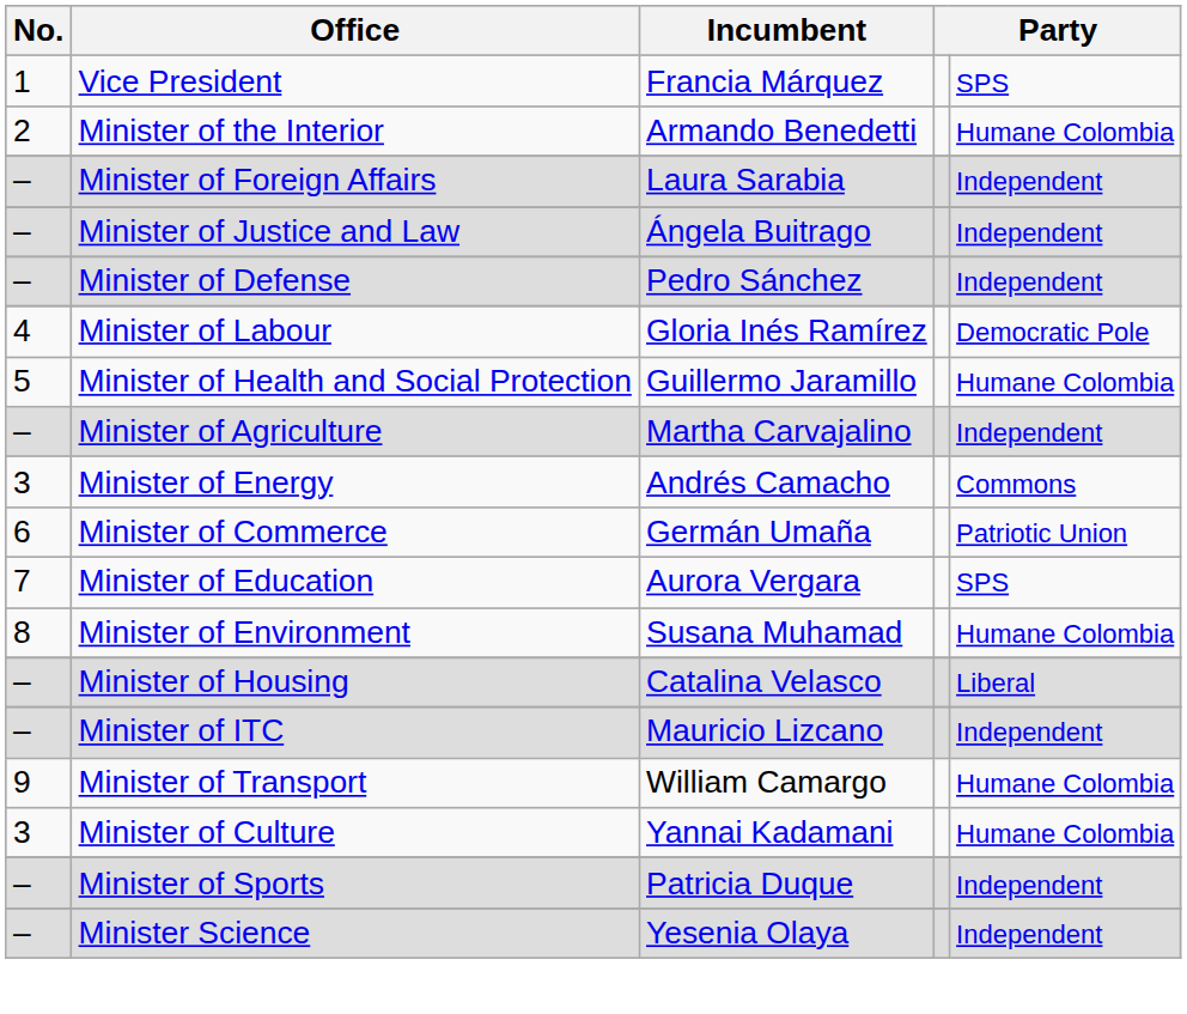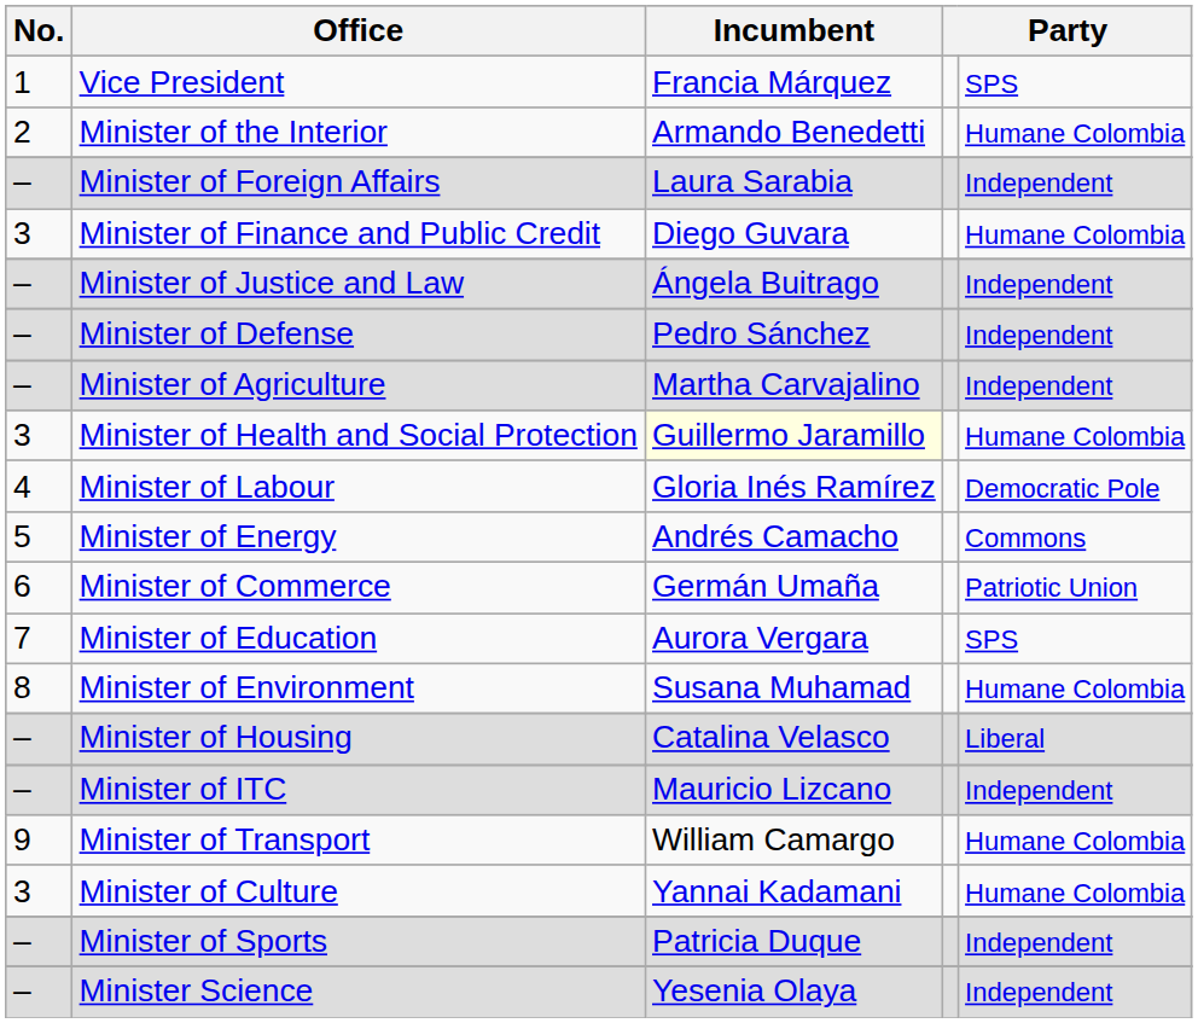+ row: 3 | Minister of Finance and Public Credit | Diego Guvara | Humane Colombia
rows swapped: Minister of Agriculture <-> Minister of Labour
Minister of Health and Social Protection | No.: 5 -> 3
Minister of Health and Social Protection | Incumbent: no background -> lightyellow background
Minister of Energy | No.: 3 -> 5
